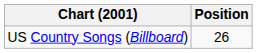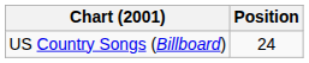US Country Songs (Billboard) | Position: 26 -> 24
